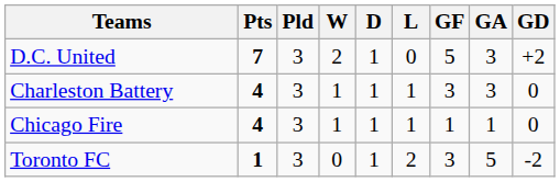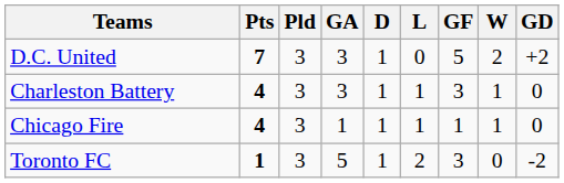columns swapped: W <-> GA
